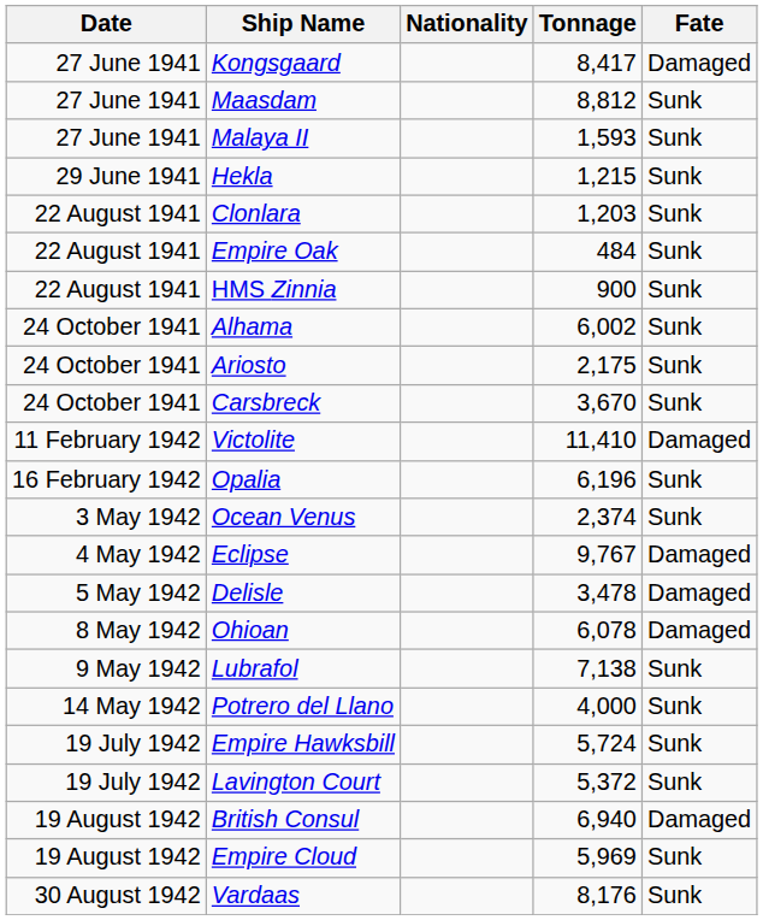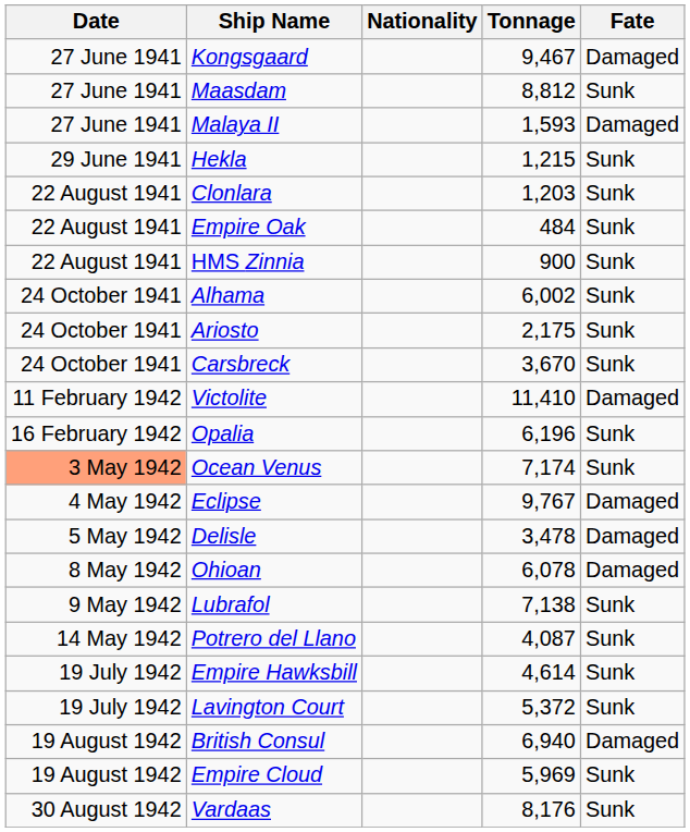Kongsgaard | Tonnage: 8,417 -> 9,467
Malaya II | Fate: Sunk -> Damaged
Ocean Venus | Date: no background -> lightsalmon background
Ocean Venus | Tonnage: 2,374 -> 7,174
Potrero del Llano | Tonnage: 4,000 -> 4,087
Empire Hawksbill | Tonnage: 5,724 -> 4,614
